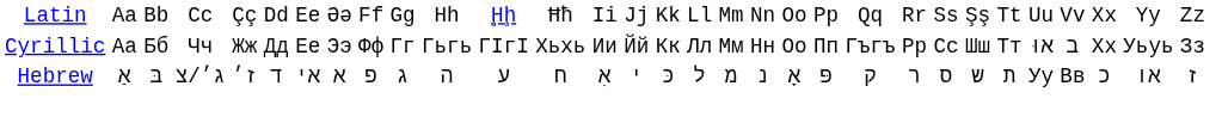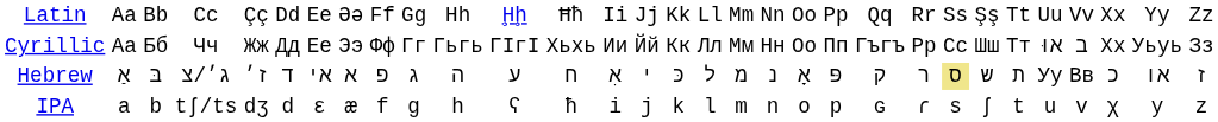Hebrew | column 24: no background -> khaki background
+ row: IPA | a | b | tʃ/ts | dʒ | d | ɛ | æ | f | g | h | ʕ | ħ | i | j | k | l | m | n | o | p | ɢ | ɾ | s | ʃ | t | u | v | χ | y | z
